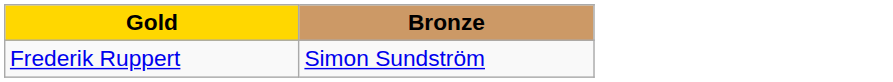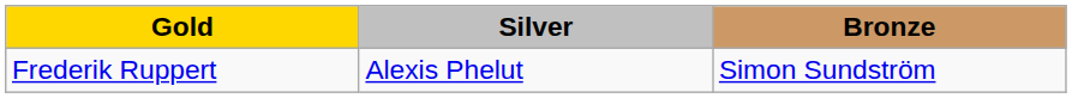+ column: Silver | Alexis Phelut
